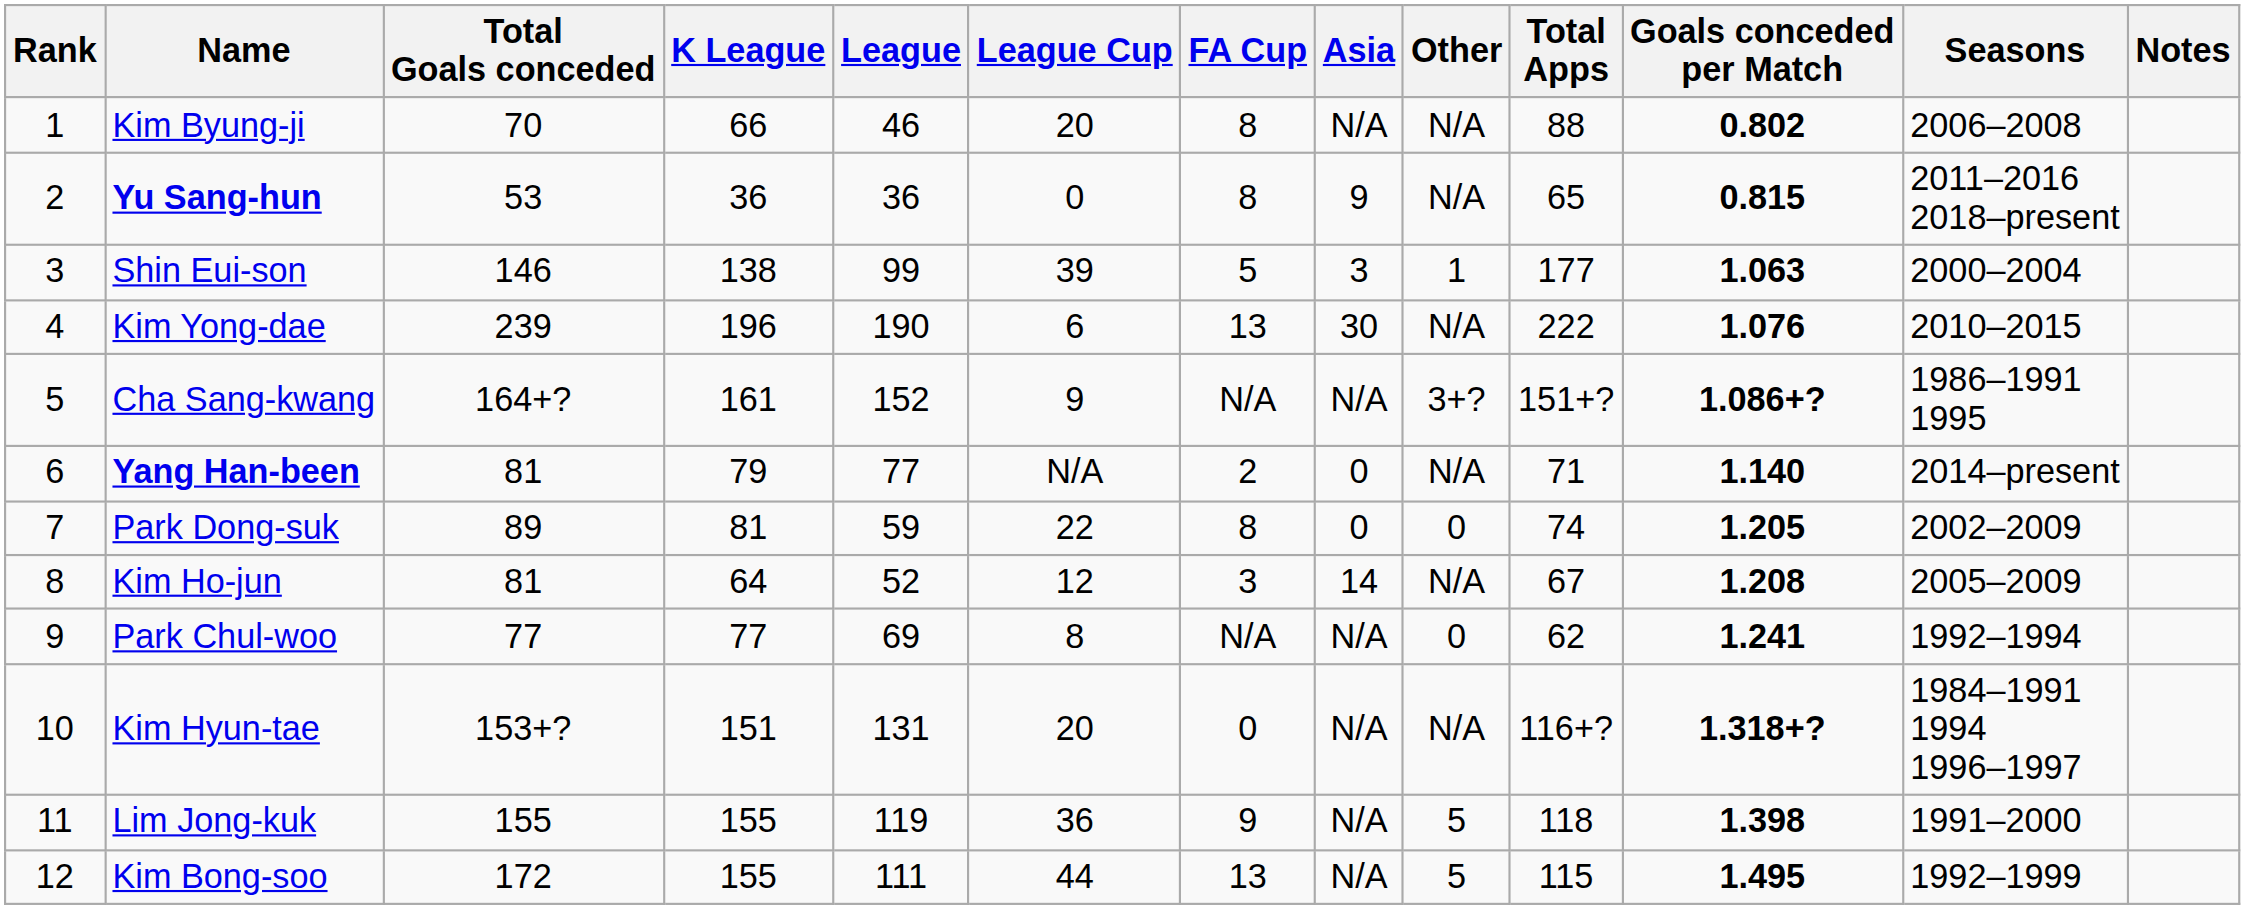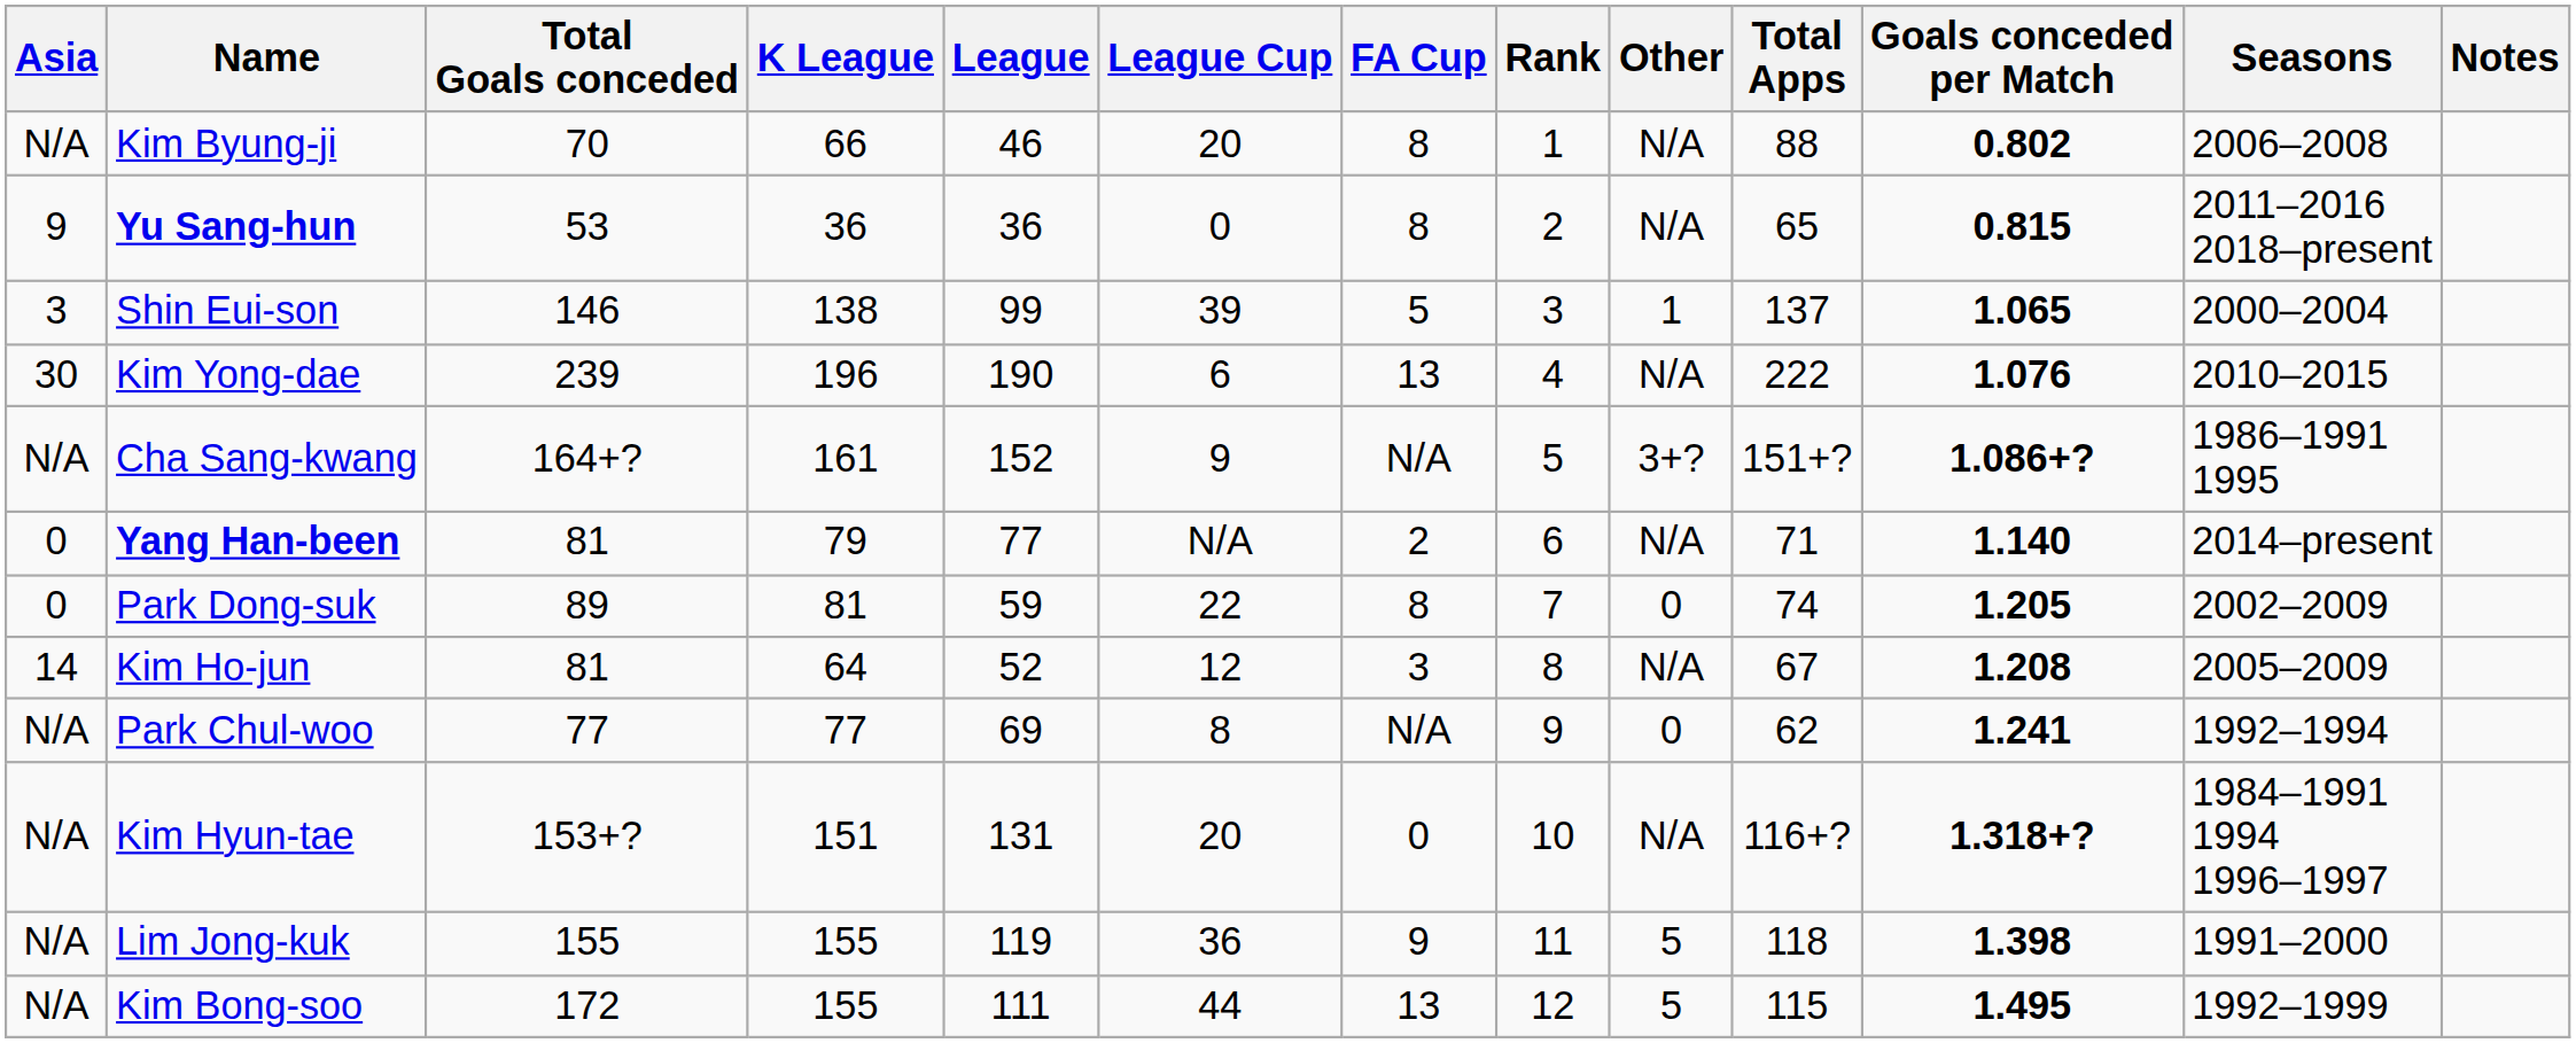columns swapped: Rank <-> Asia
Shin Eui-son | Total Apps: 177 -> 137
Shin Eui-son | Goals conceded per Match: 1.063 -> 1.065
